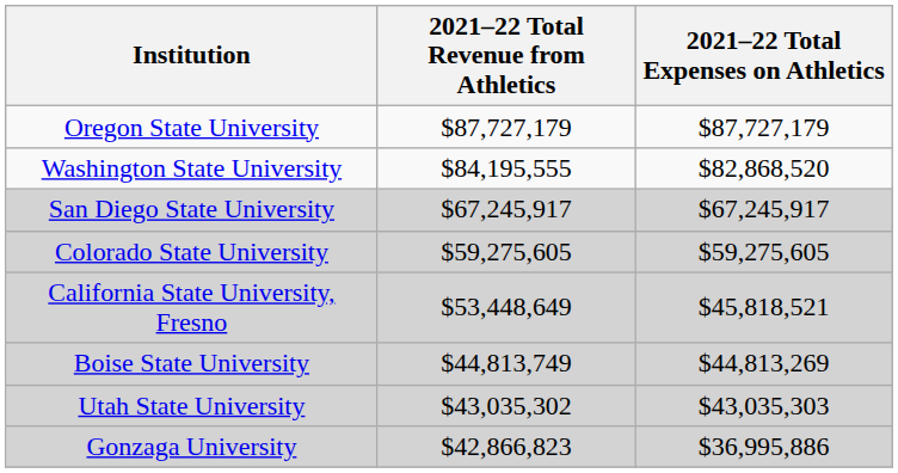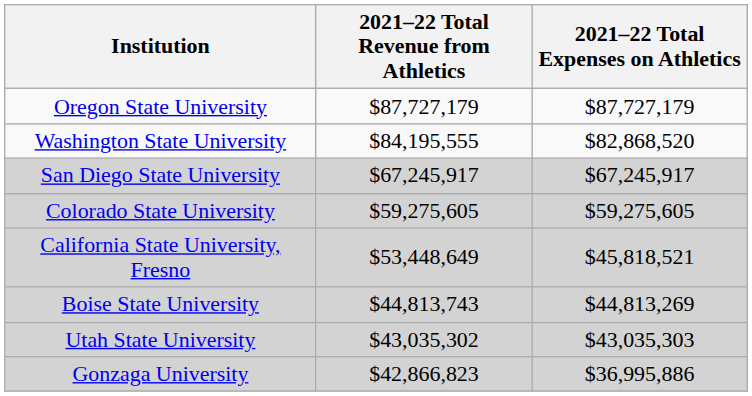Boise State University | 2021–22 Total Revenue from Athletics: $44,813,749 -> $44,813,743
